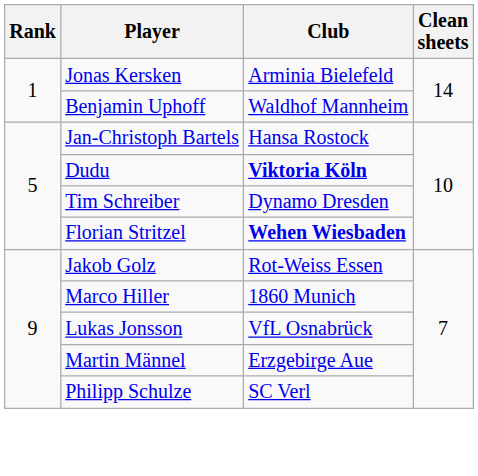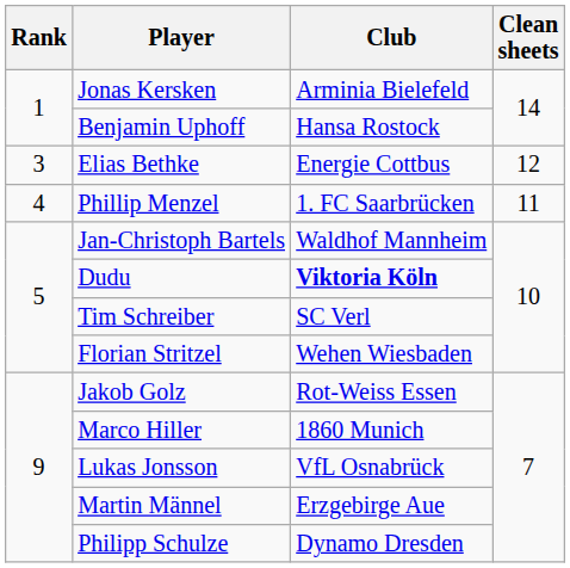Benjamin Uphoff | Club: Waldhof Mannheim -> Hansa Rostock
+ row: 3 | Elias Bethke | Energie Cottbus | 12
+ row: 4 | Phillip Menzel | 1. FC Saarbrücken | 11
Jan-Christoph Bartels | Club: Hansa Rostock -> Waldhof Mannheim
Tim Schreiber | Club: Dynamo Dresden -> SC Verl
Florian Stritzel | Club: bold -> normal
Philipp Schulze | Club: SC Verl -> Dynamo Dresden
